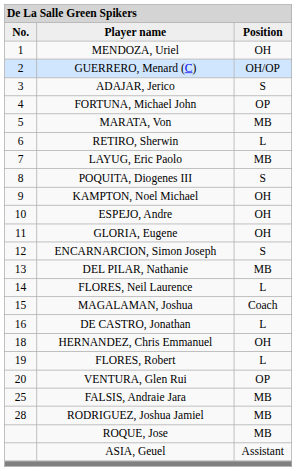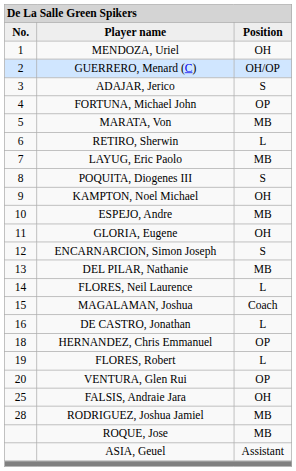ESPEJO, Andre | column 3: OH -> MB
HERNANDEZ, Chris Emmanuel | column 3: OH -> OP
FALSIS, Andraie Jara | column 3: MB -> OH
